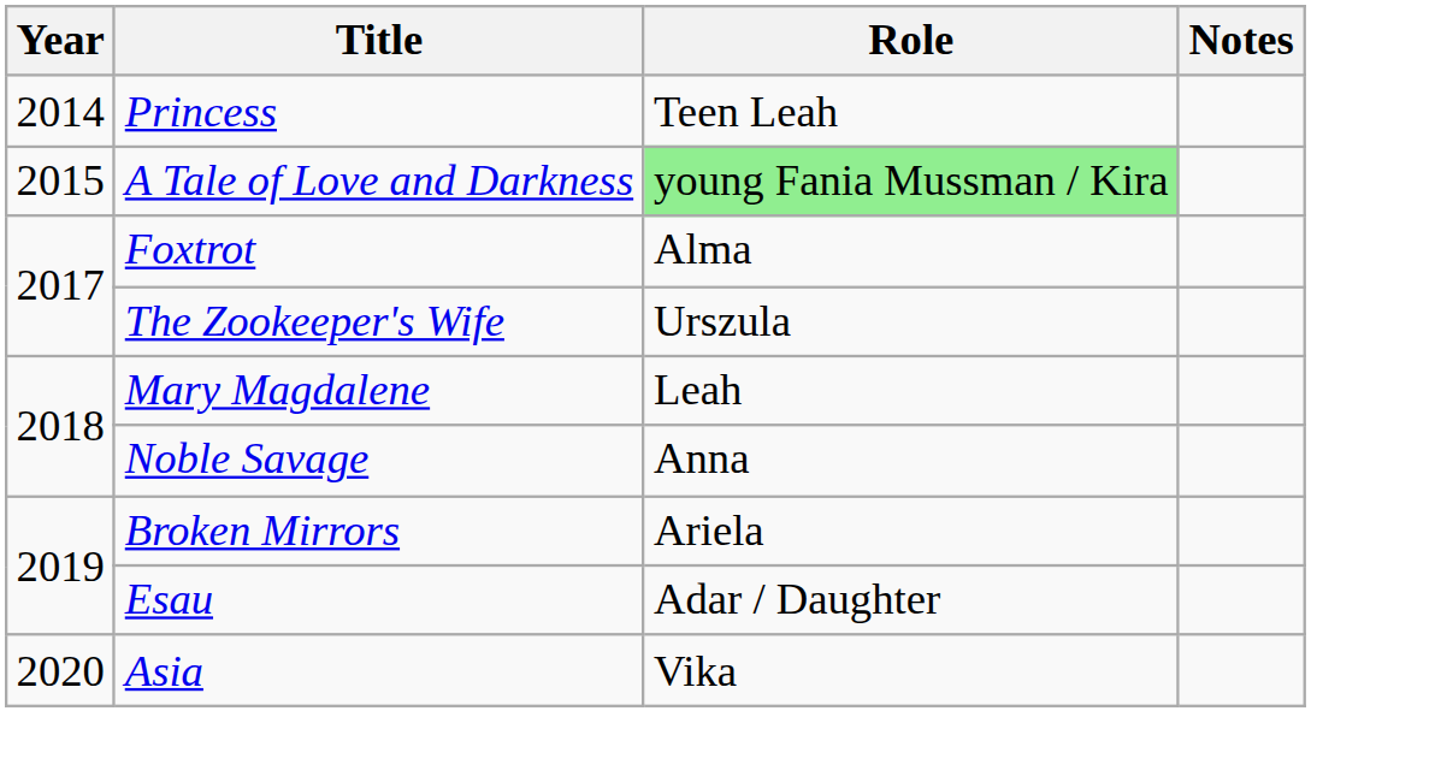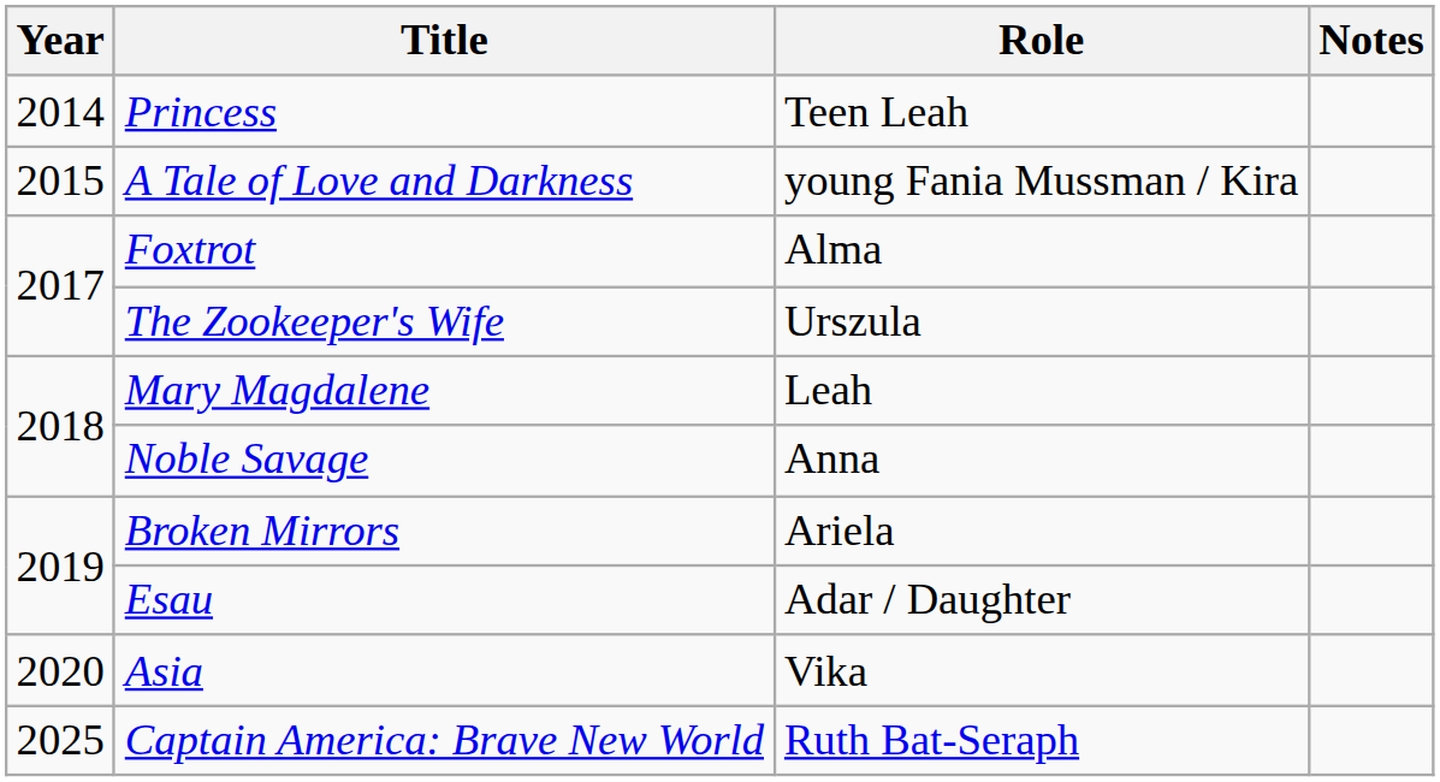A Tale of Love and Darkness | Role: lightgreen background -> no background
+ row: 2025 | Captain America: Brave New World | Ruth Bat-Seraph
